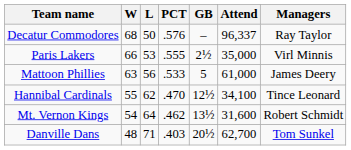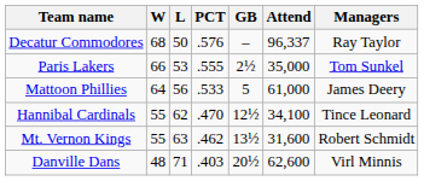Paris Lakers | Managers: Virl Minnis -> Tom Sunkel
Mattoon Phillies | W: 63 -> 64
Mt. Vernon Kings | W: 54 -> 55
Mt. Vernon Kings | L: 64 -> 63
Danville Dans | Attend: 62,700 -> 62,600
Danville Dans | Managers: Tom Sunkel -> Virl Minnis
